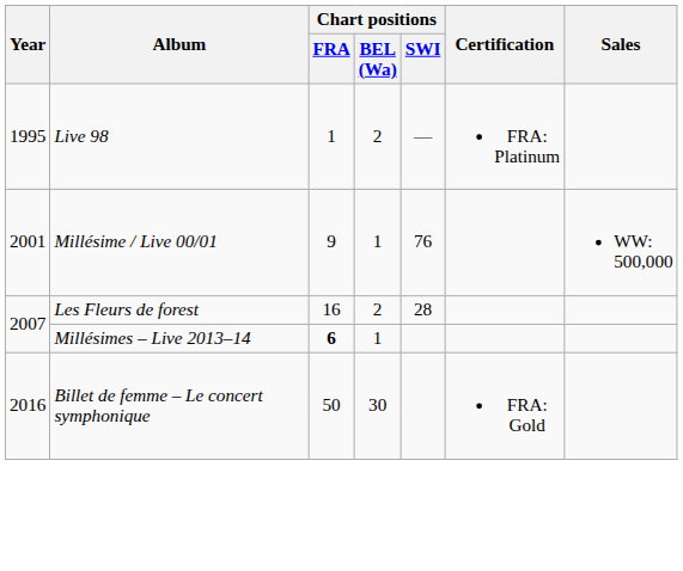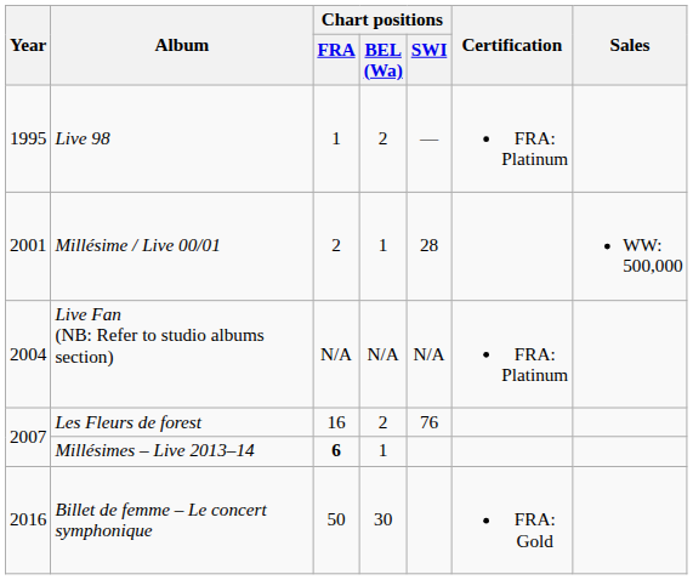Millésime / Live 00/01 | Chart positions / FRA: 9 -> 2
Millésime / Live 00/01 | Chart positions / SWI: 76 -> 28
+ row: 2004 | Live Fan (NB: Refer to studio albums section) | N/A | N/A | N/A | FRA: Platinum
Les Fleurs de forest | Chart positions / SWI: 28 -> 76
